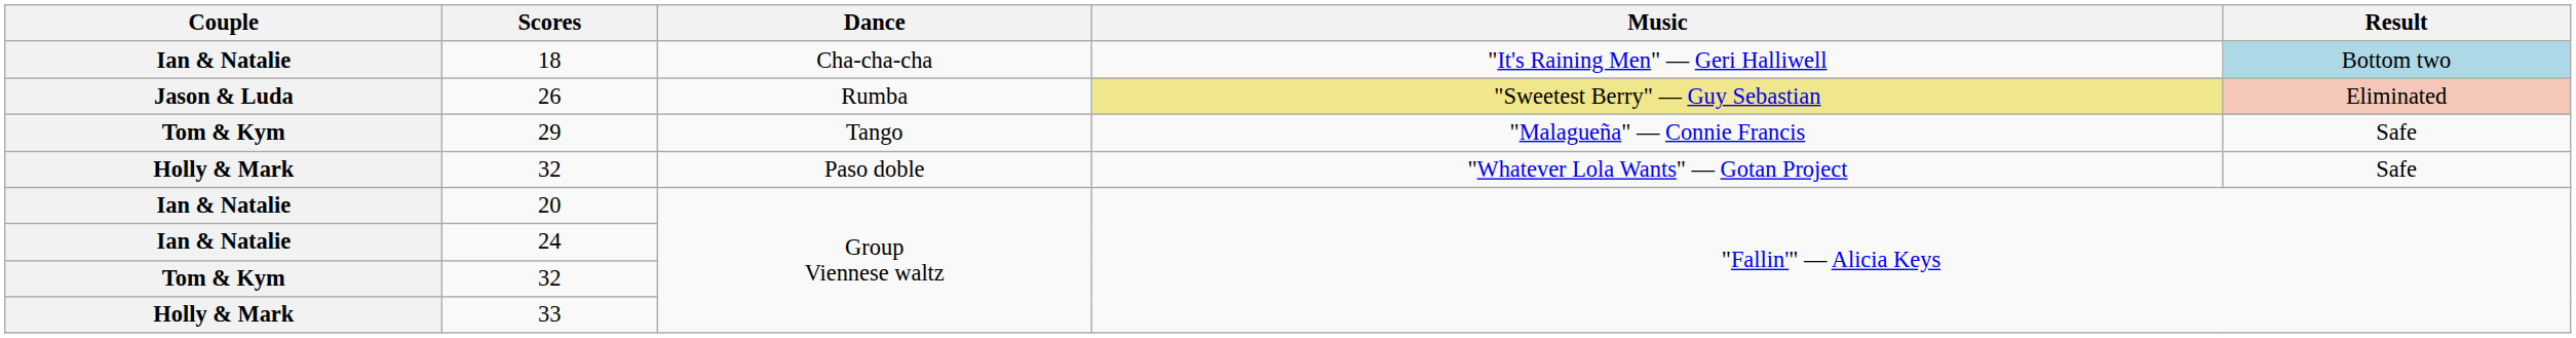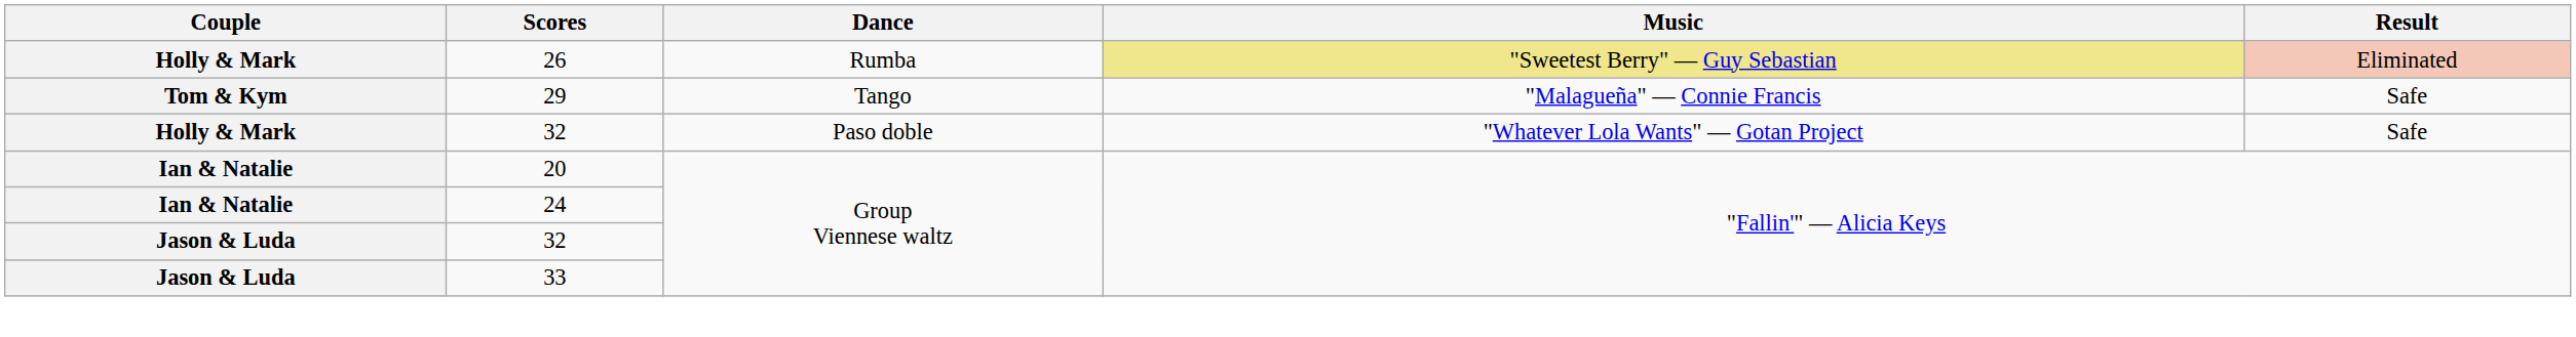- row: Ian & Natalie | 18 | Cha-cha-cha | "It's Raining Men" — Geri Halliwell | Bottom two
26 | Couple: Jason & Luda -> Holly & Mark
32 / Group Viennese waltz | Couple: Tom & Kym -> Jason & Luda
33 | Couple: Holly & Mark -> Jason & Luda
